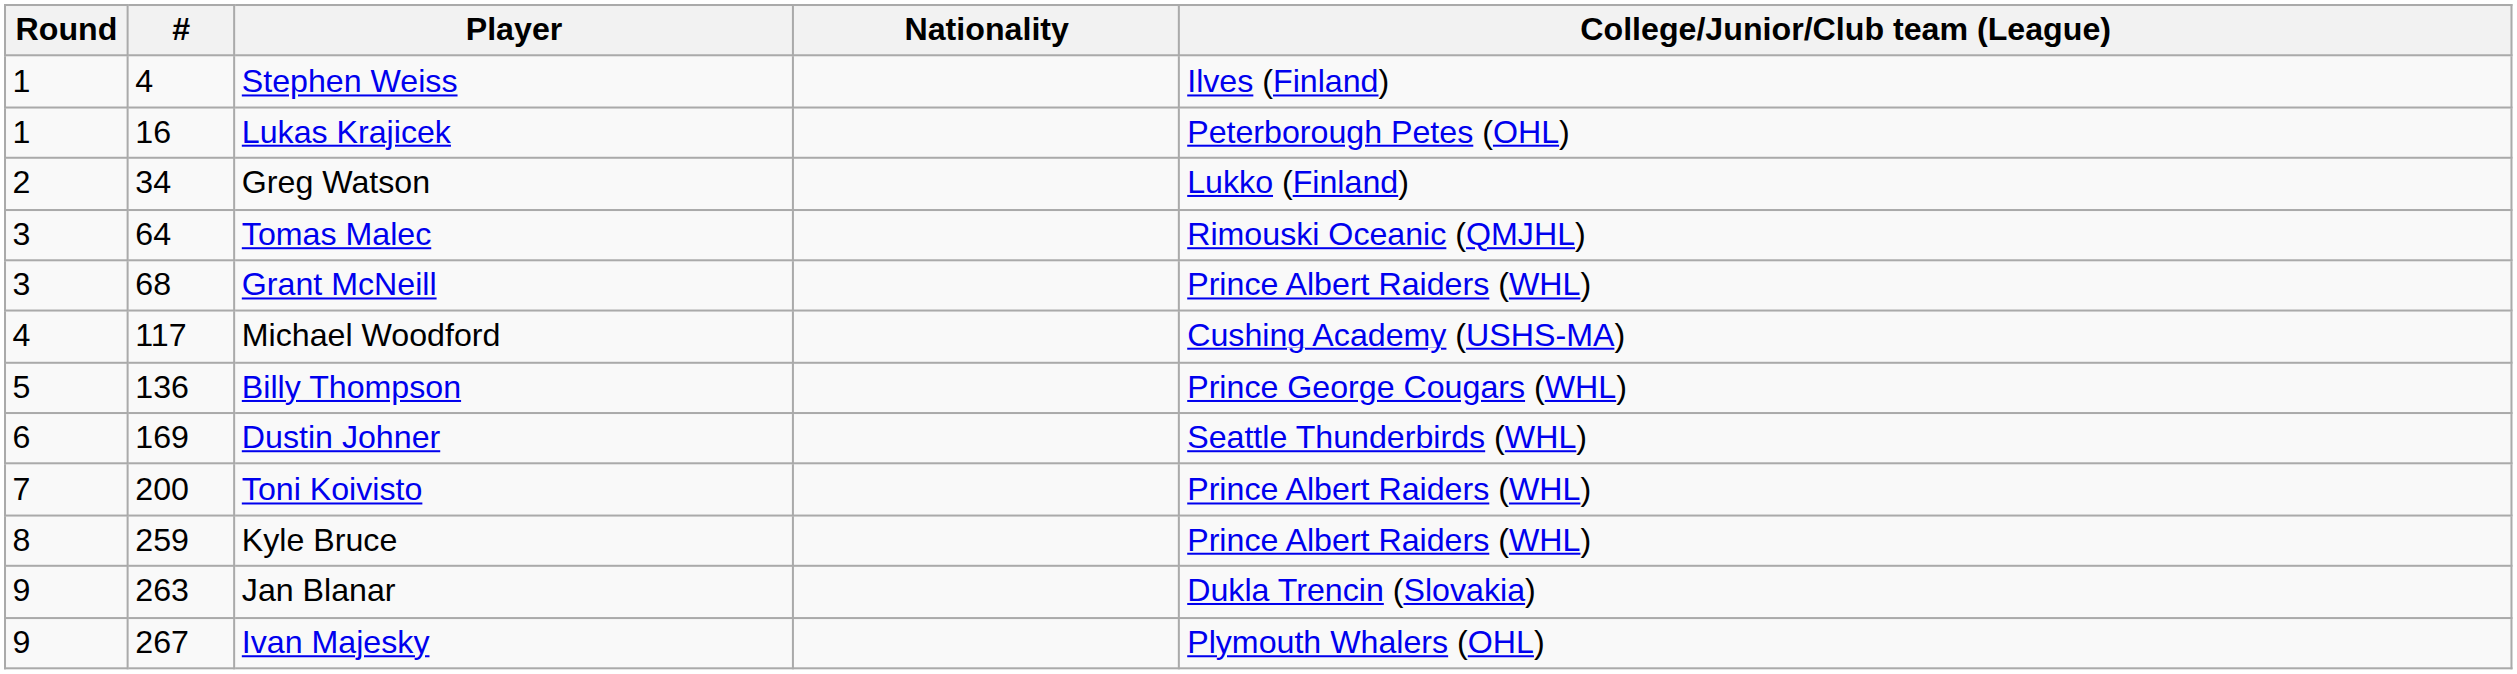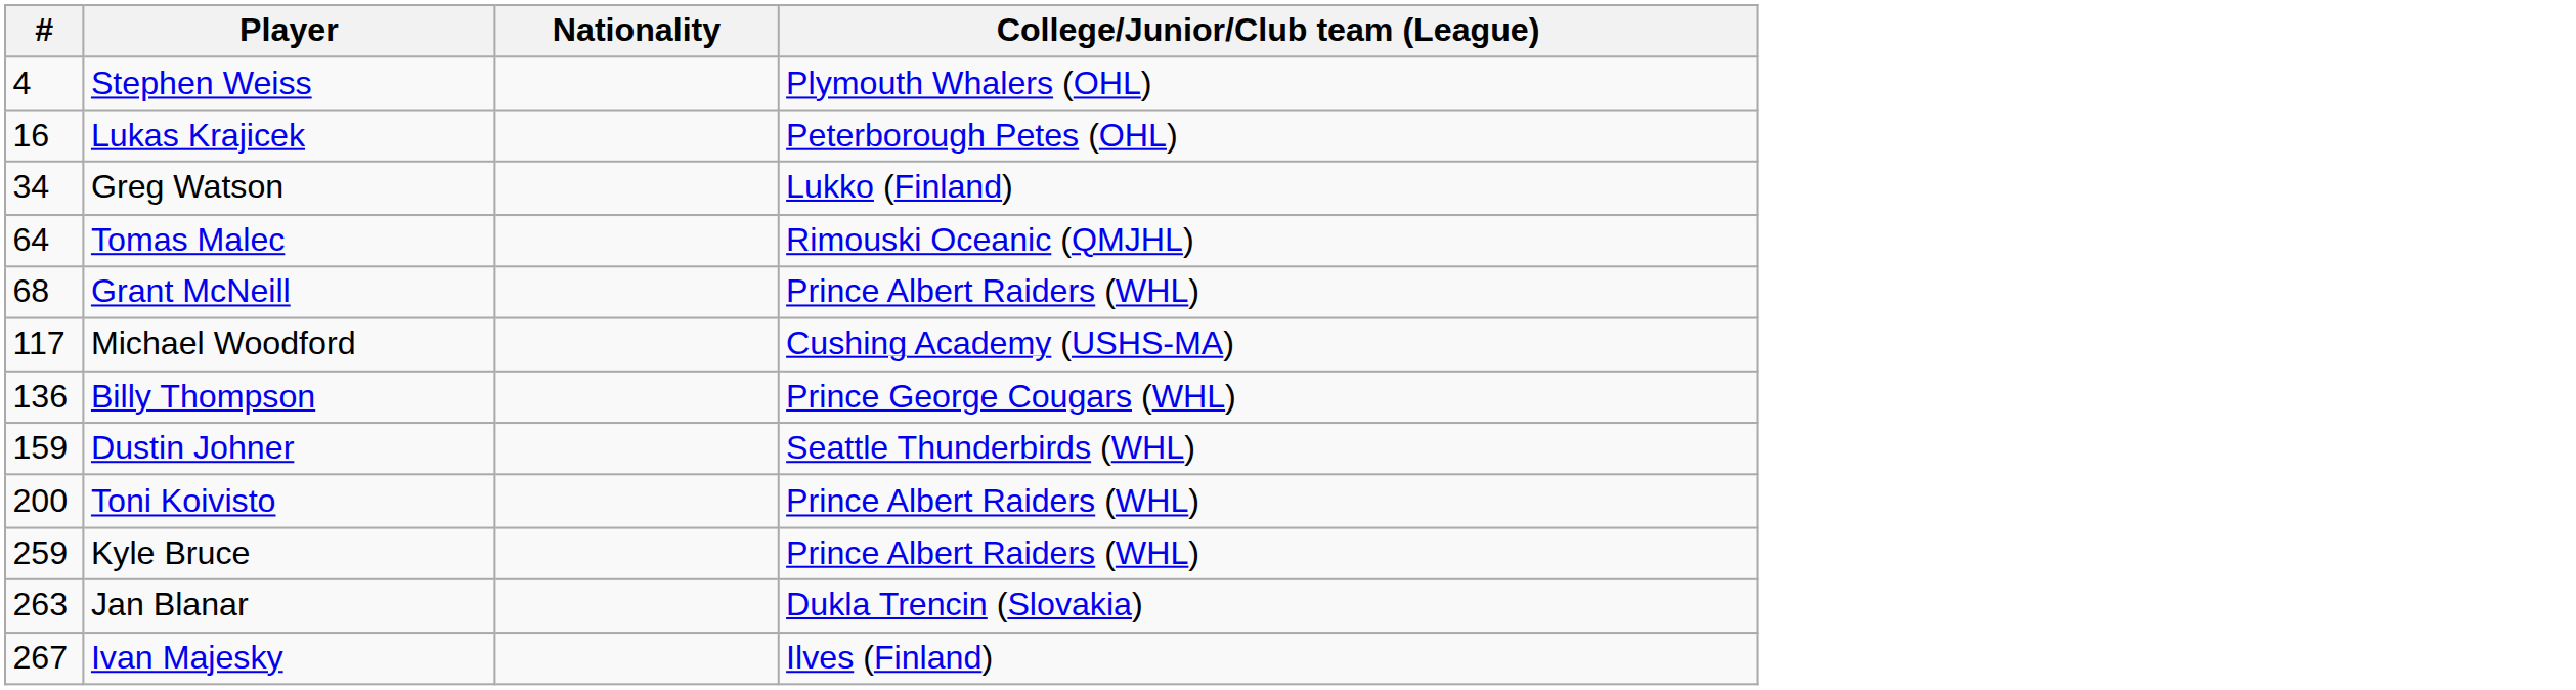- column: Round | 1 | 1 | 2 | 3 | 3 | 4 | 5 | 6 | 7 | 8 | 9 | 9
Stephen Weiss | College/Junior/Club team (League): Ilves (Finland) -> Plymouth Whalers (OHL)
Dustin Johner | #: 169 -> 159
Ivan Majesky | College/Junior/Club team (League): Plymouth Whalers (OHL) -> Ilves (Finland)
